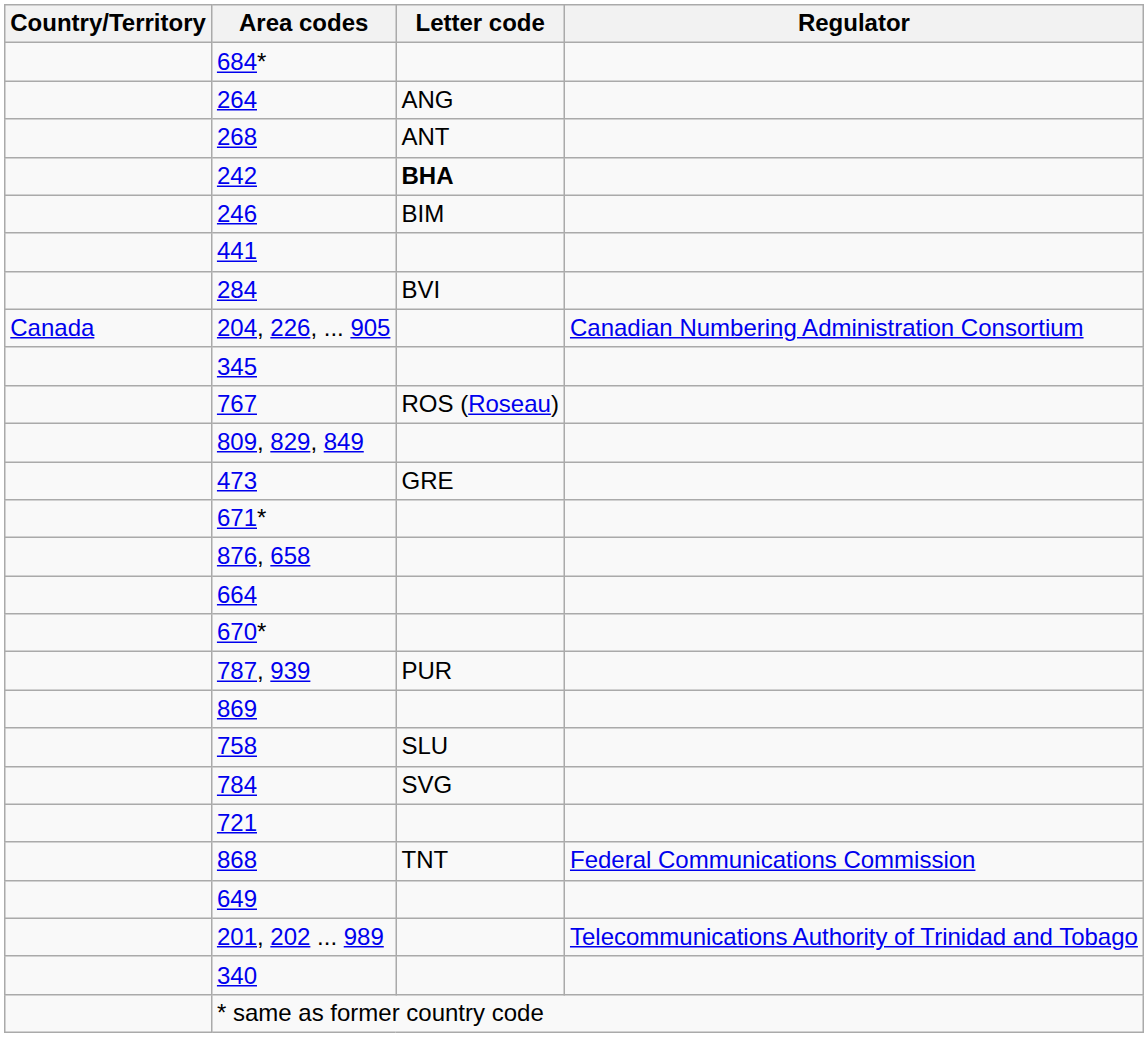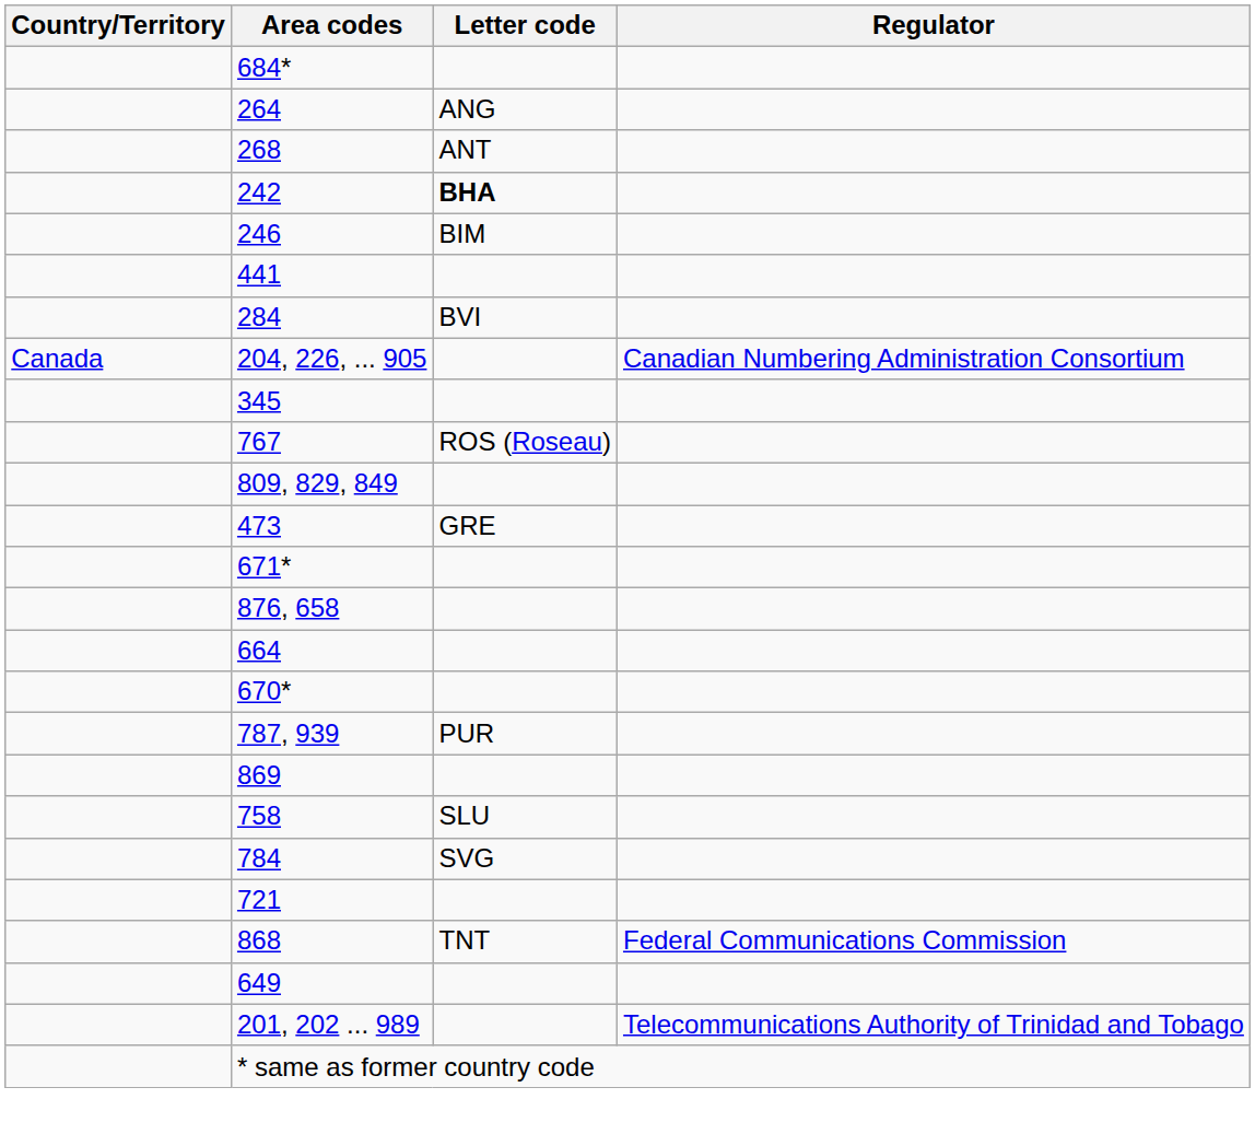- row: 340
